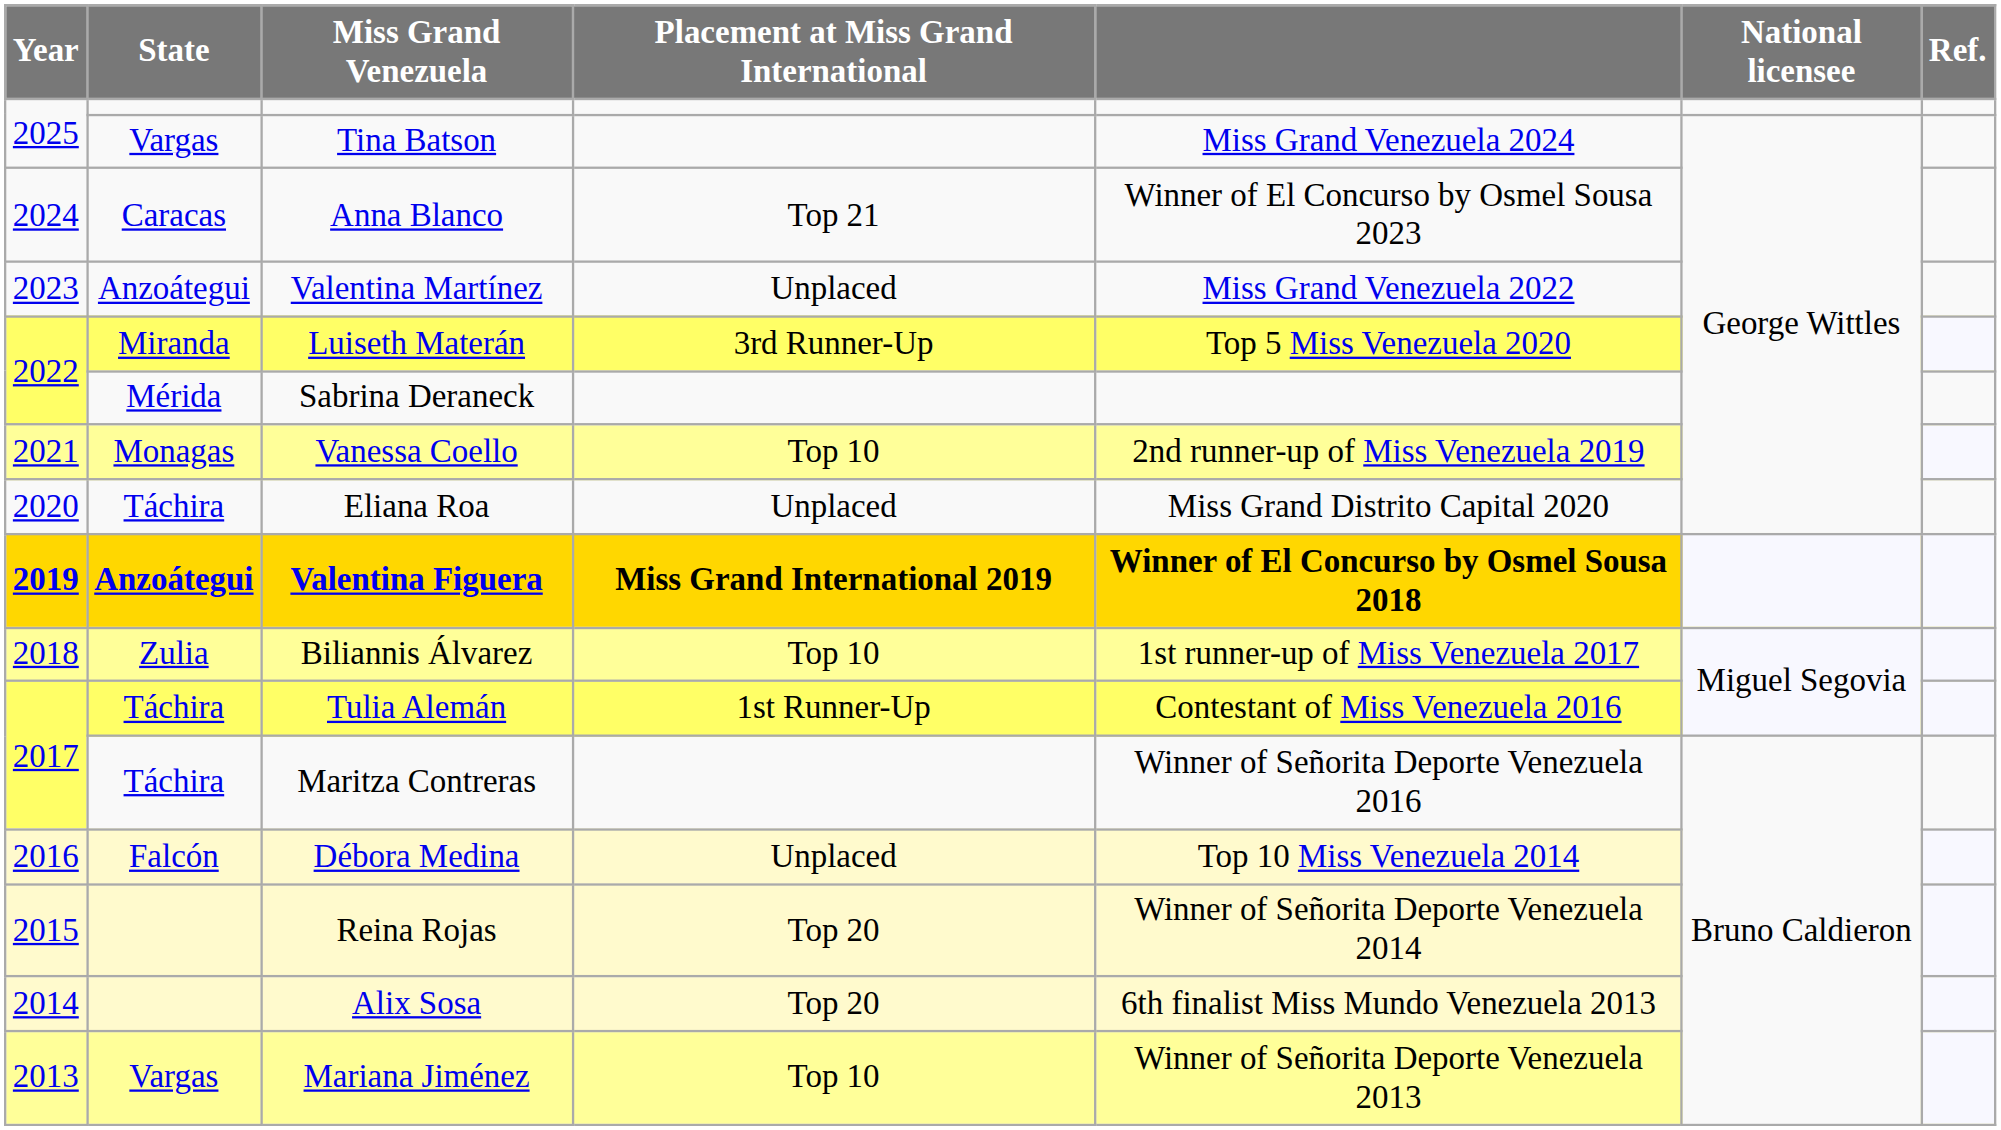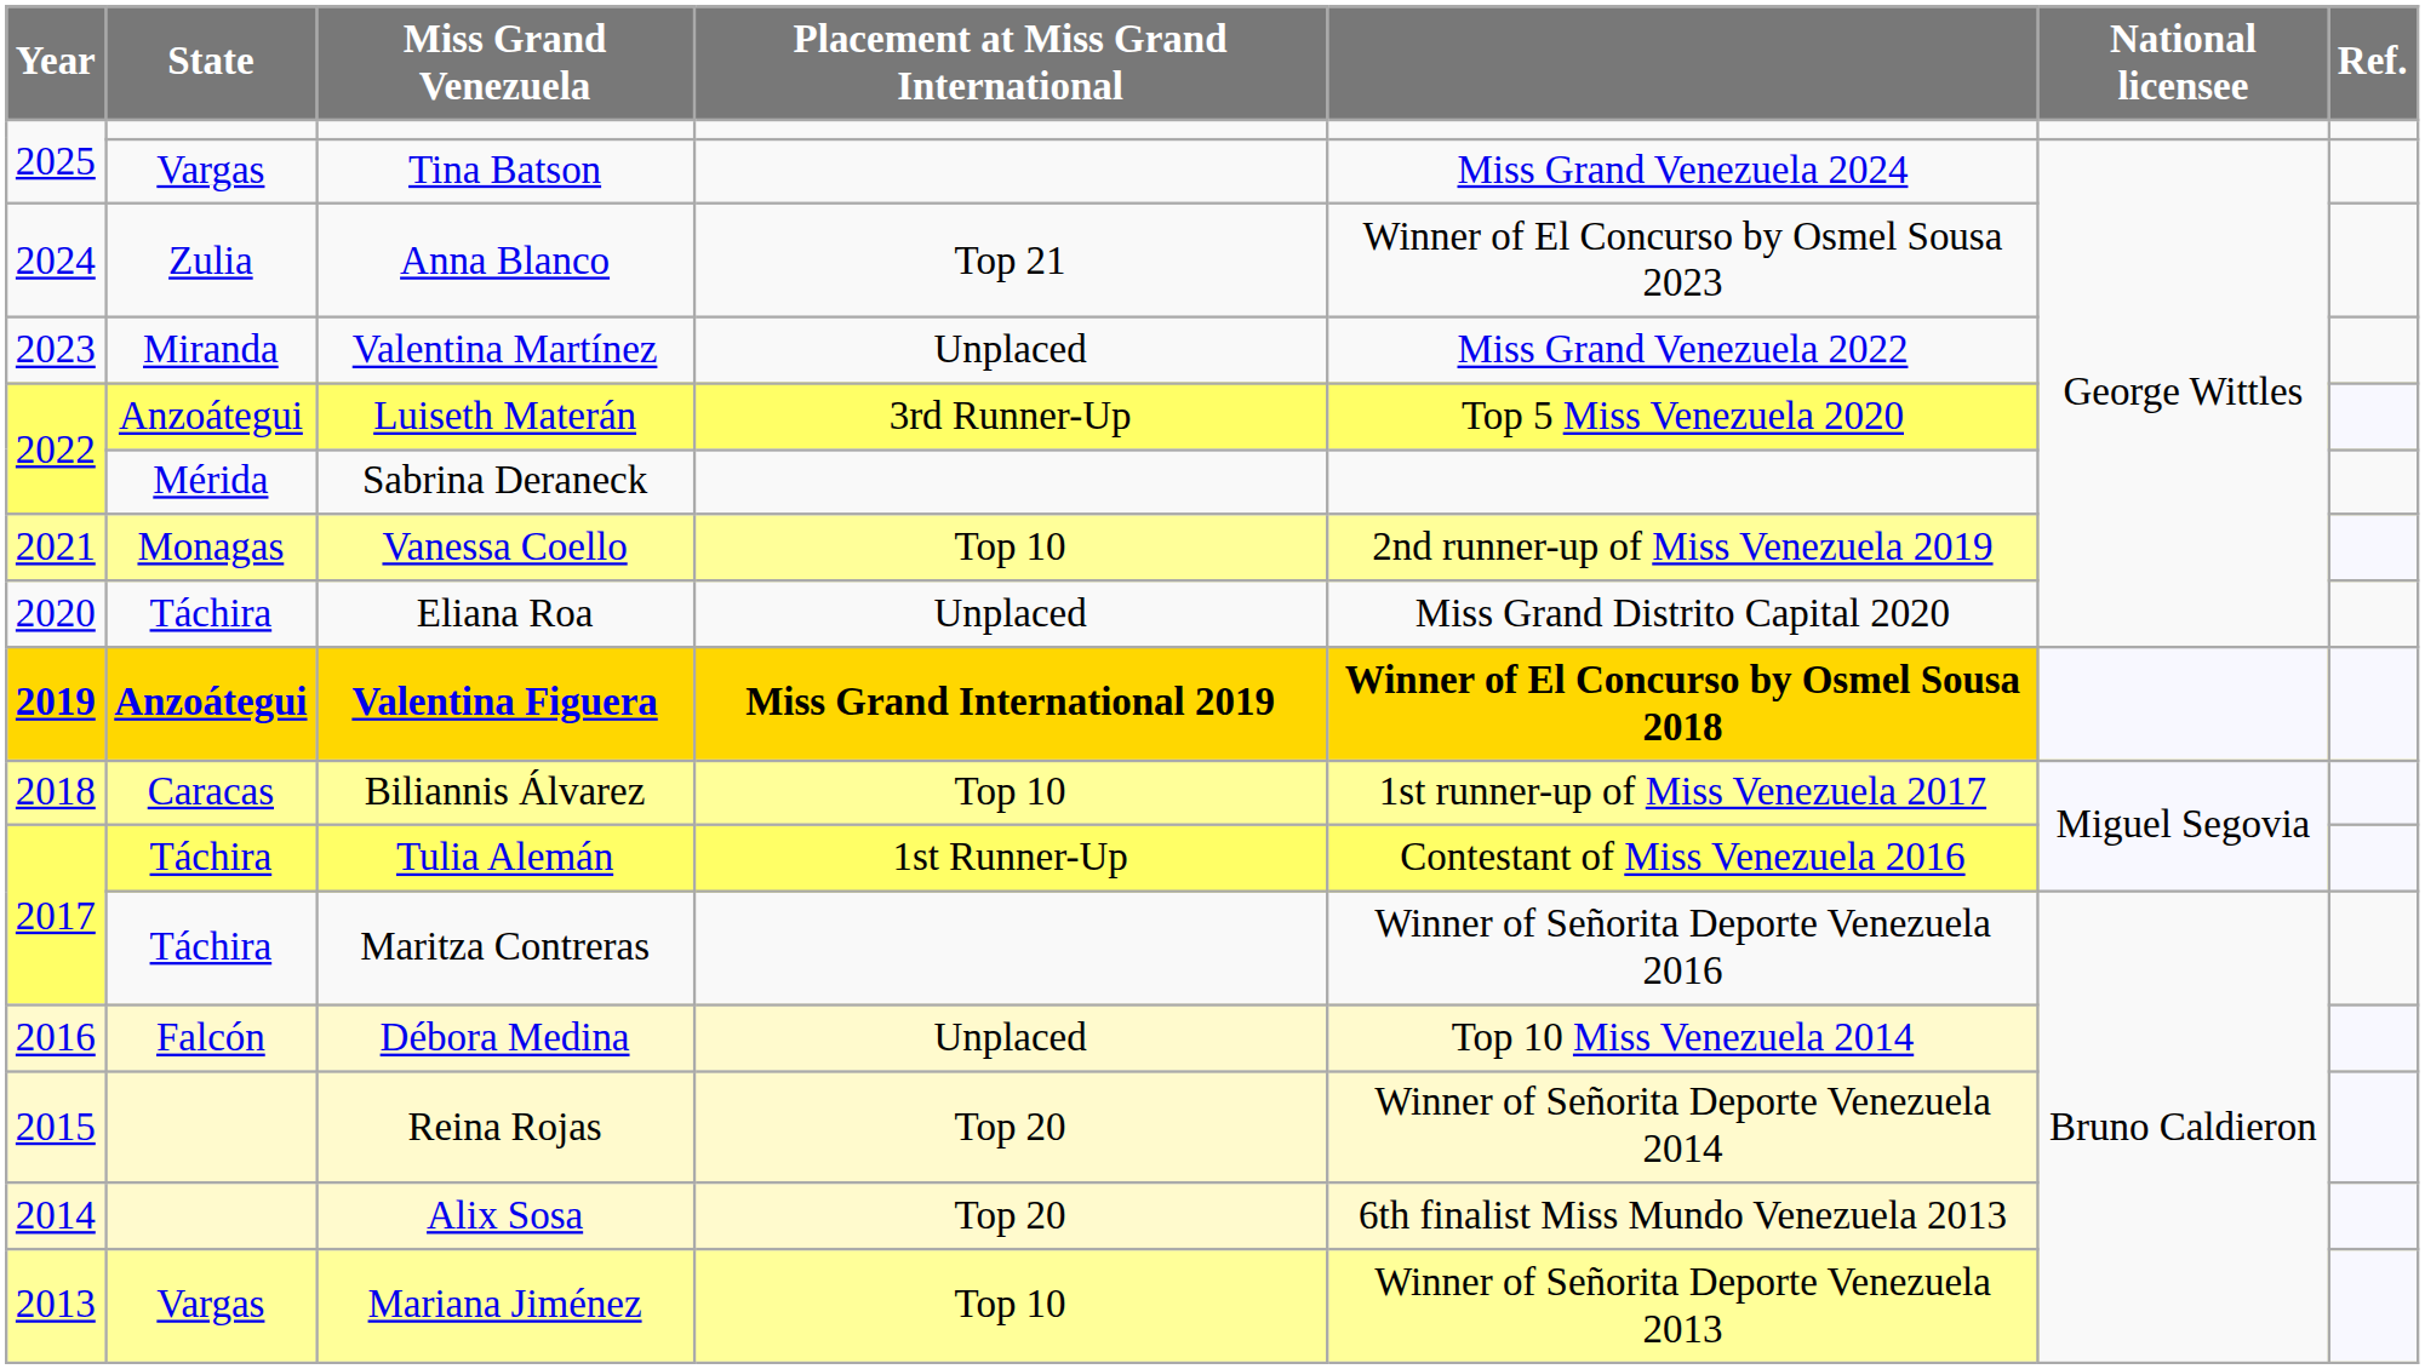Anna Blanco | State: Caracas -> Zulia
Valentina Martínez | State: Anzoátegui -> Miranda
Luiseth Materán | State: Miranda -> Anzoátegui
Biliannis Álvarez | State: Zulia -> Caracas
